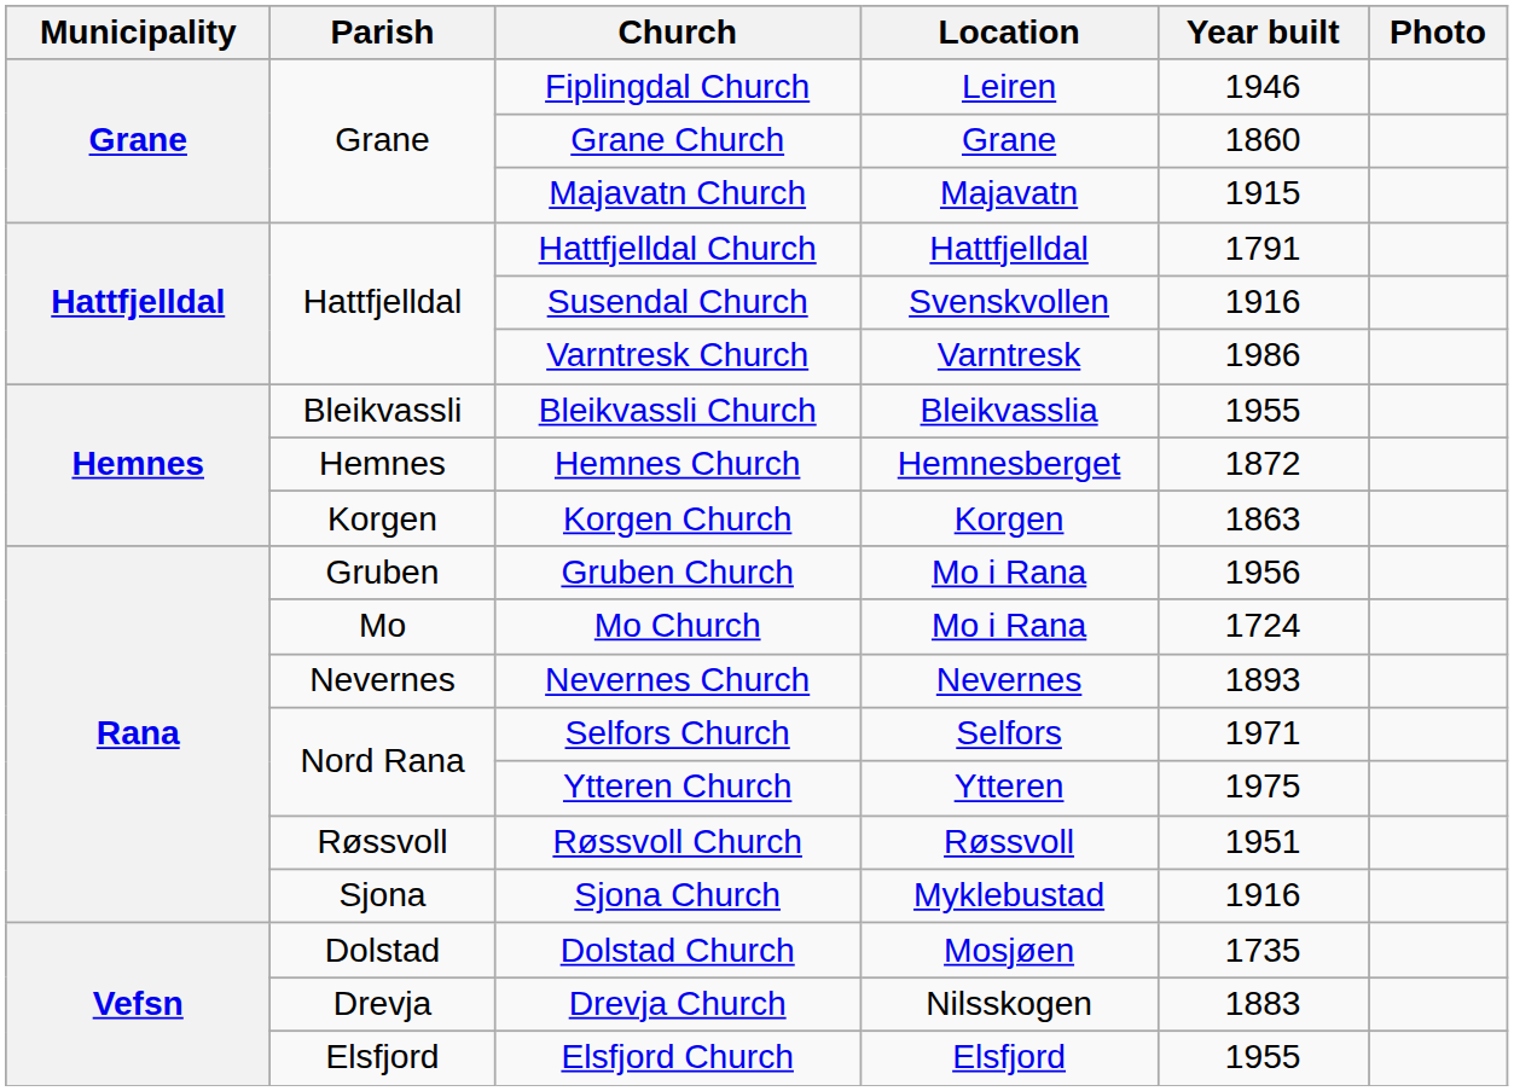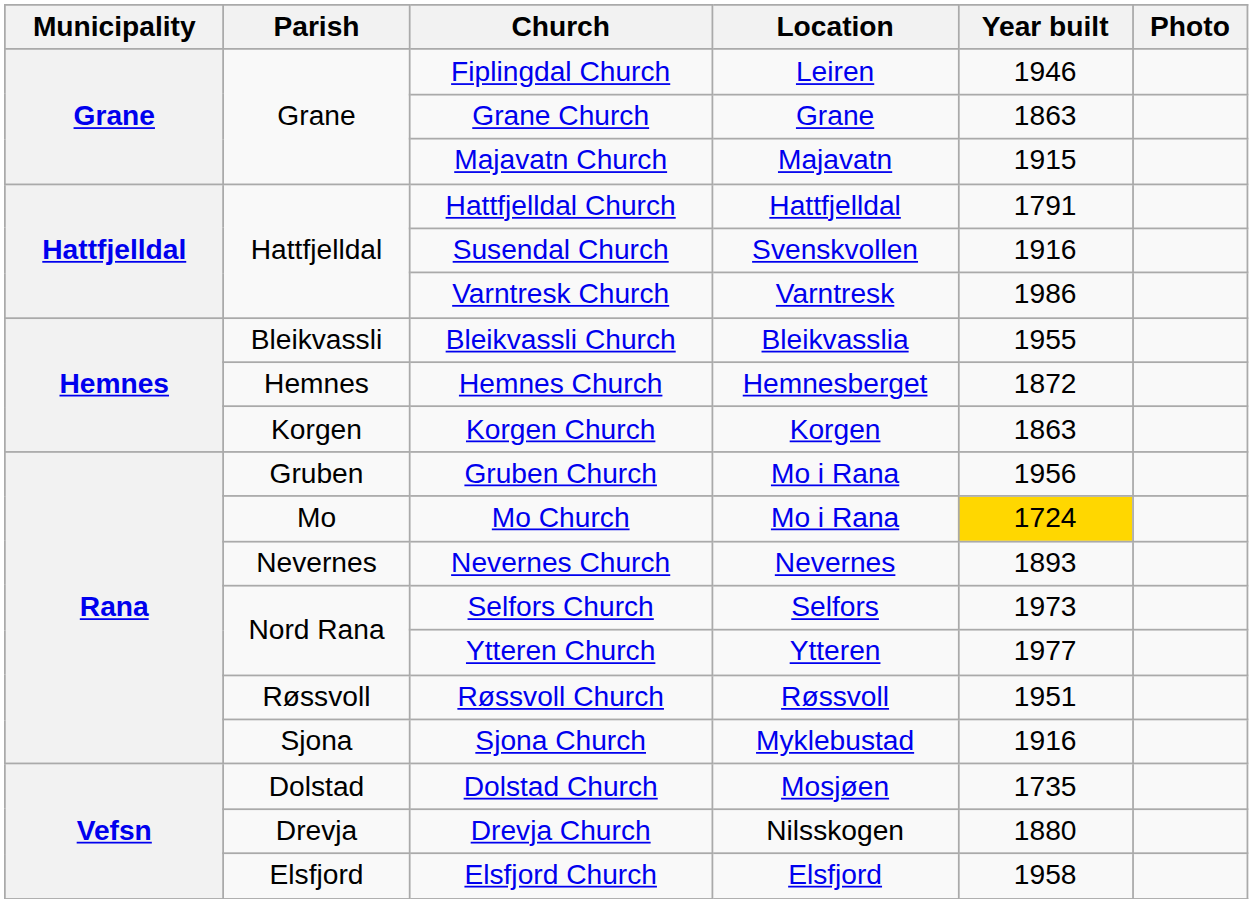Grane Church | Year built: 1860 -> 1863
Mo Church | Year built: no background -> gold background
Selfors Church | Year built: 1971 -> 1973
Ytteren Church | Year built: 1975 -> 1977
Drevja Church | Year built: 1883 -> 1880
Elsfjord Church | Year built: 1955 -> 1958
